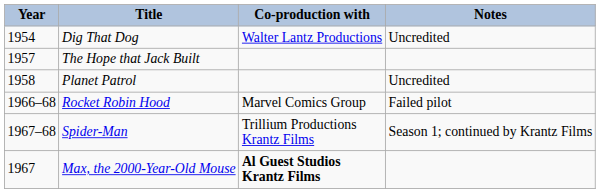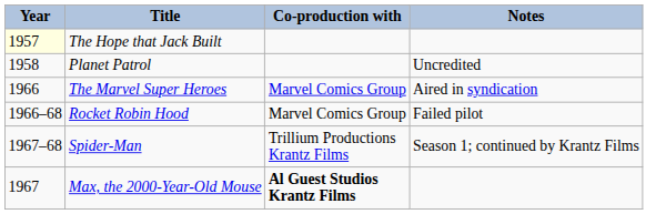- row: 1954 | Dig That Dog | Walter Lantz Productions | Uncredited
The Hope that Jack Built | Year: no background -> lightyellow background
+ row: 1966 | The Marvel Super Heroes | Marvel Comics Group | Aired in syndication
